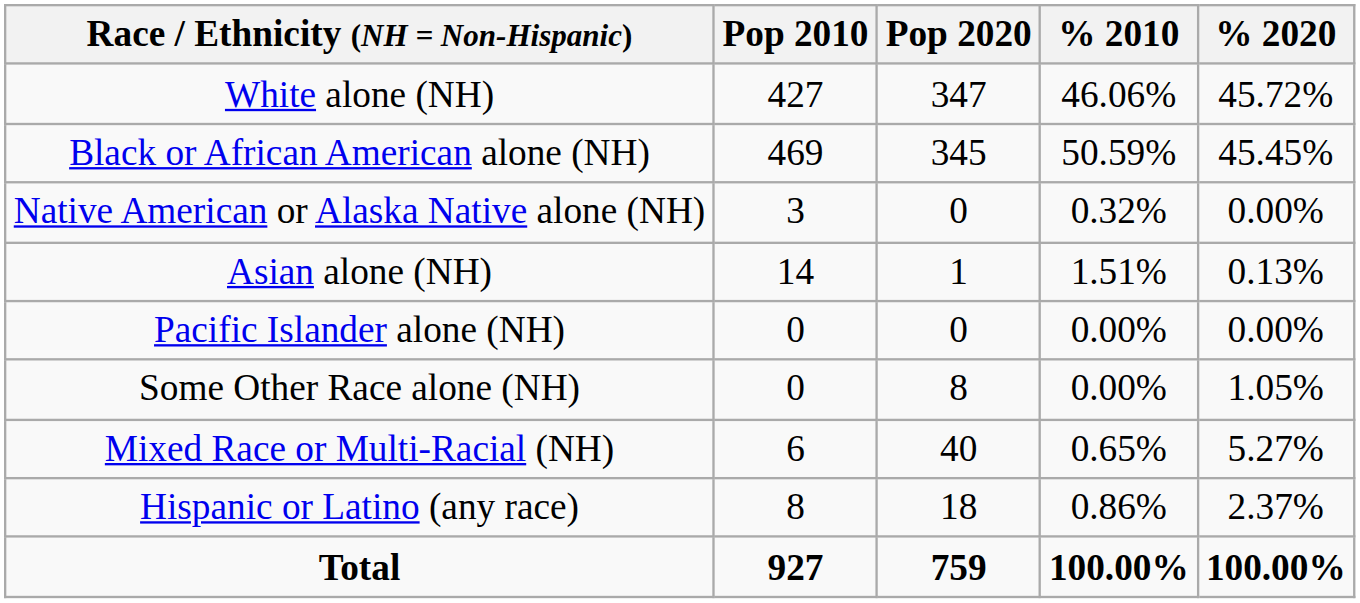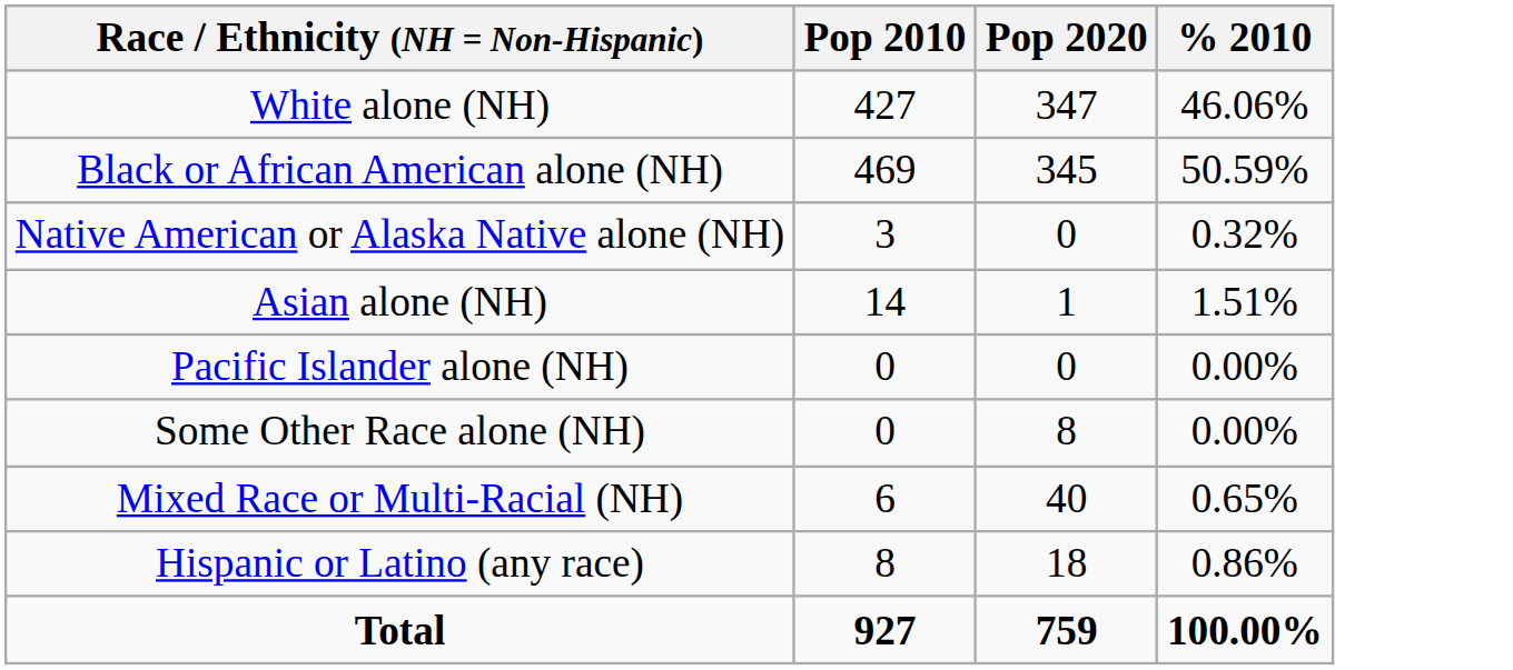- column: % 2020 | 45.72% | 45.45% | 0.00% | 0.13% | 0.00% | 1.05% | 5.27% | 2.37% | 100.00%
